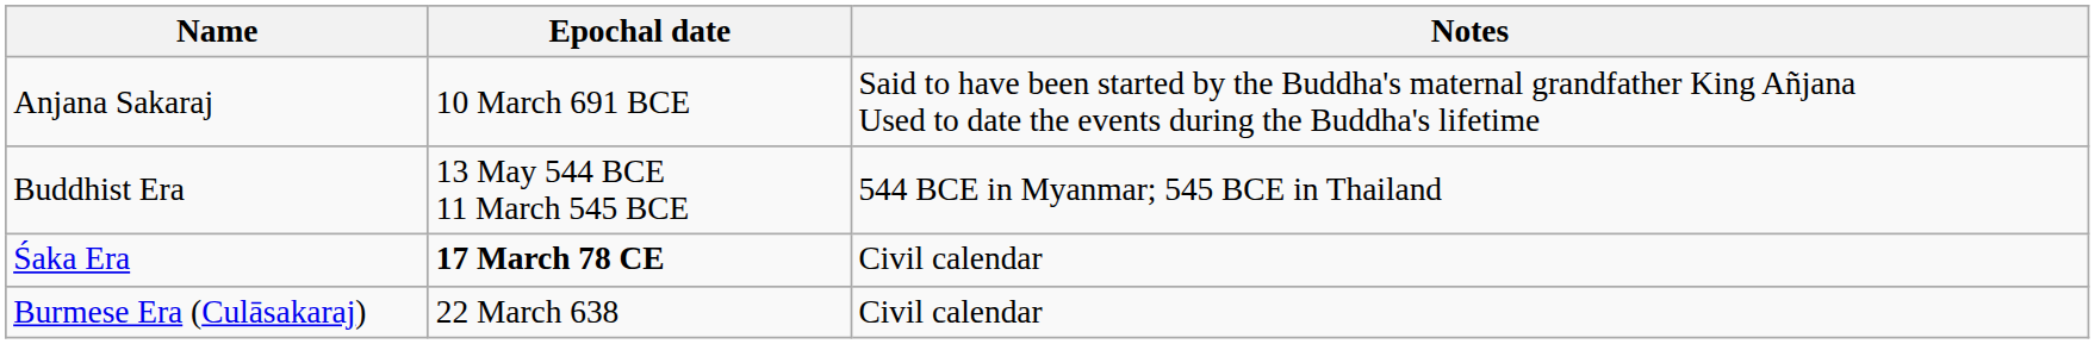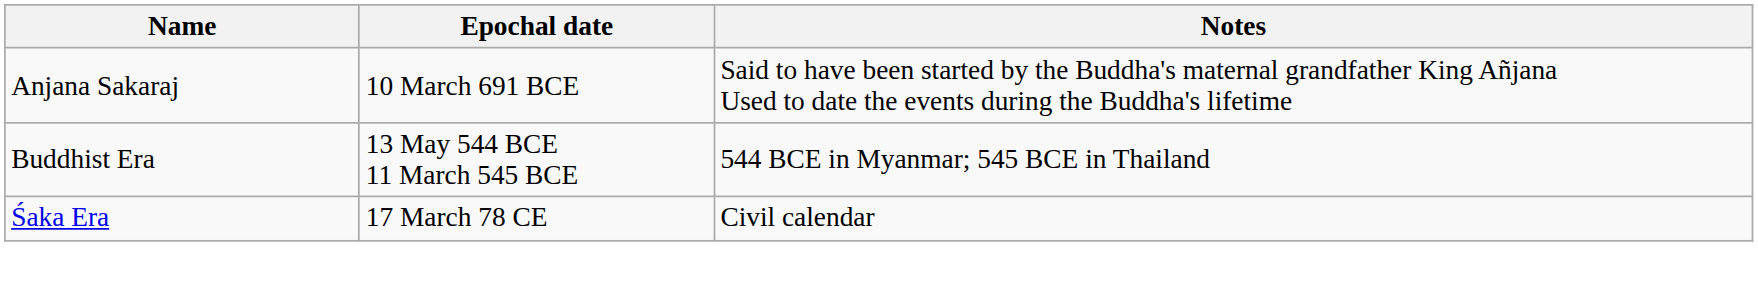Śaka Era | Epochal date: bold -> normal
- row: Burmese Era (Culāsakaraj) | 22 March 638 | Civil calendar
